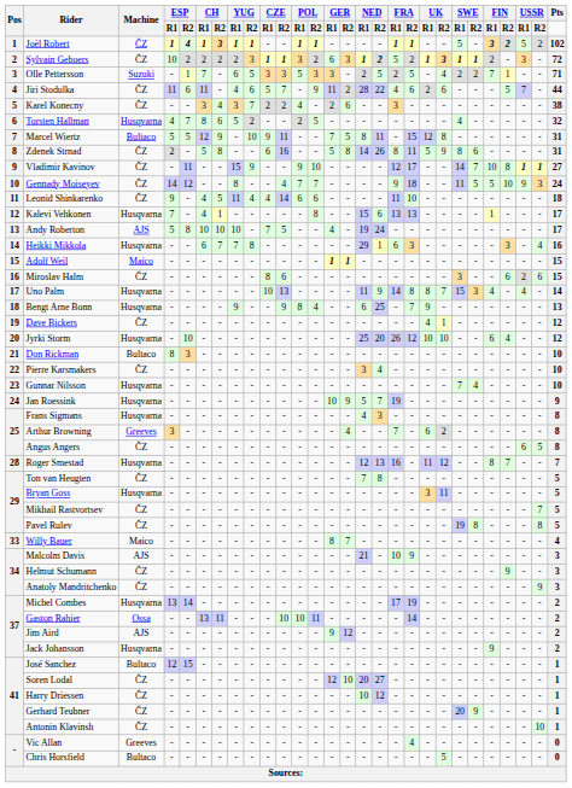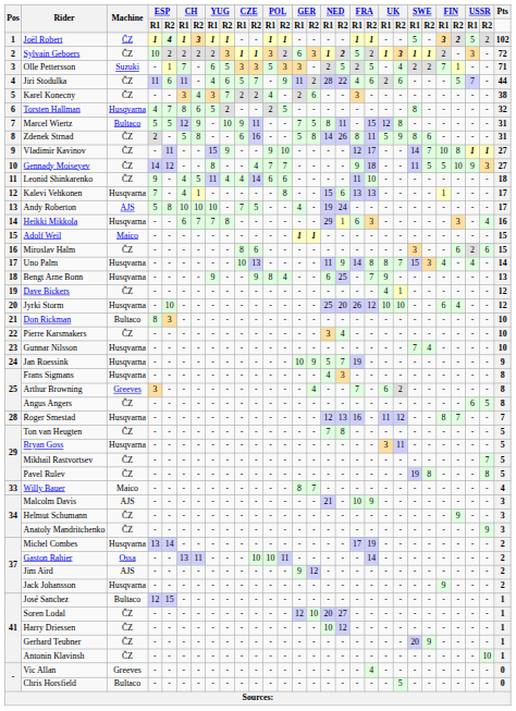Torsten Hallman | SWE / R1: 4 -> 8
Gennady Moiseyev | Pts: 24 -> 27
